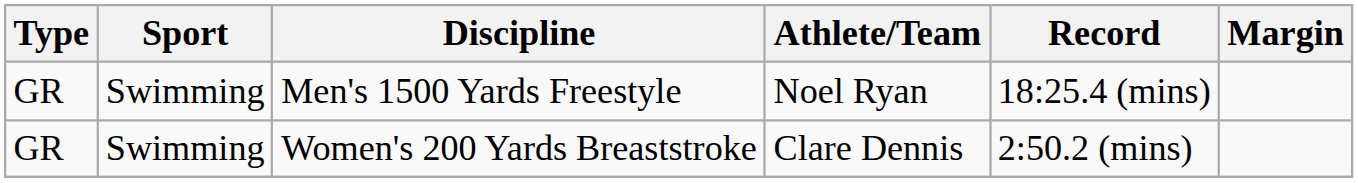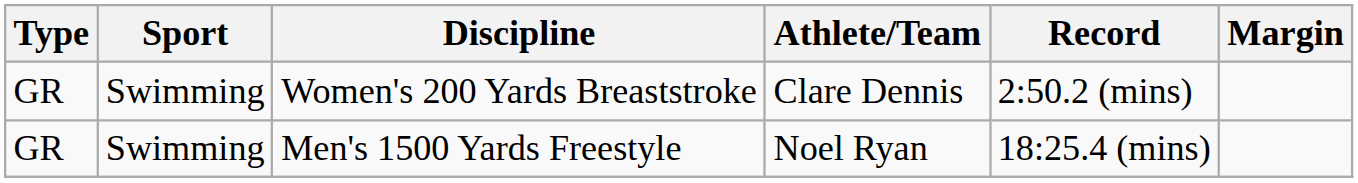rows swapped: Men's 1500 Yards Freestyle <-> Women's 200 Yards Breaststroke
